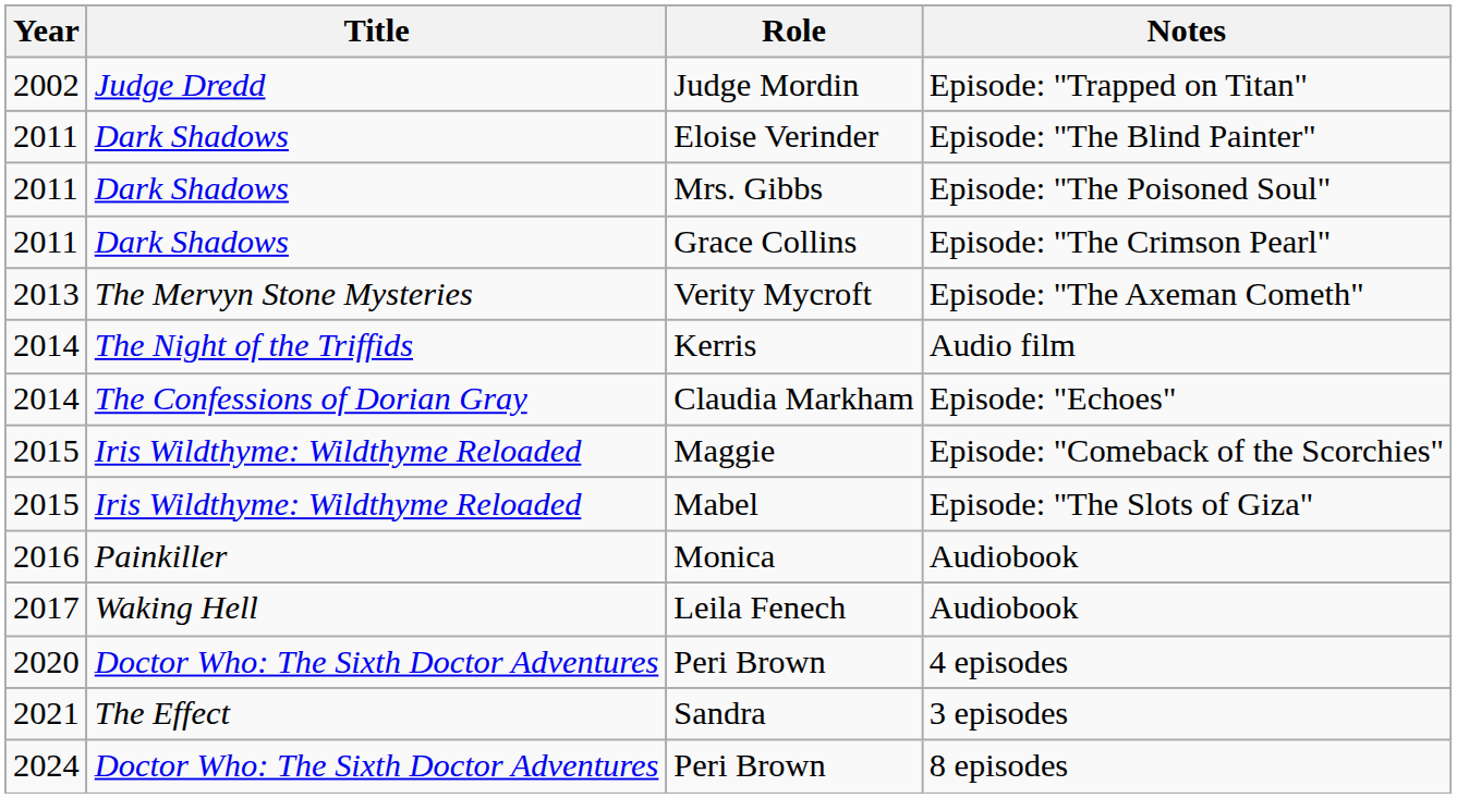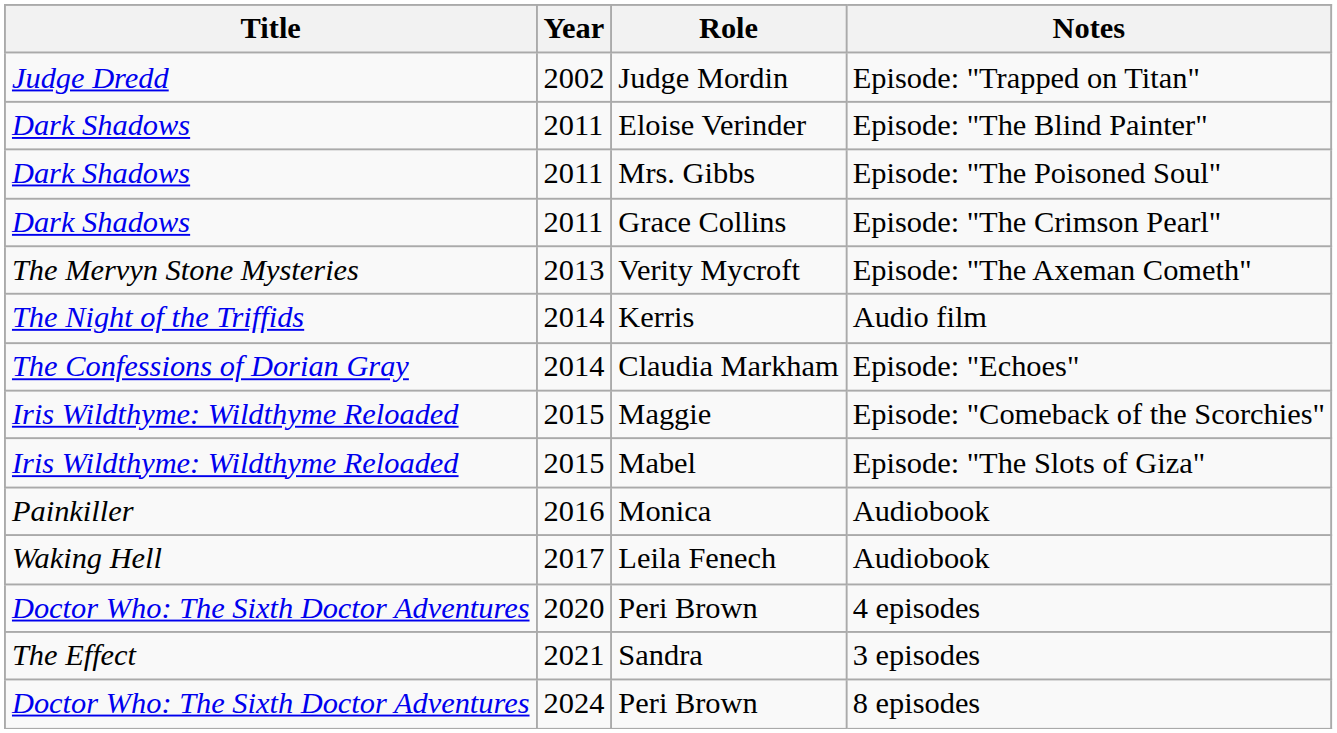columns swapped: Year <-> Title
